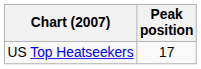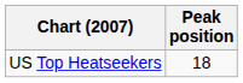US Top Heatseekers | Peak position: 17 -> 18
